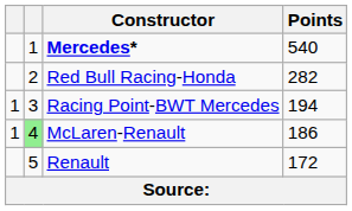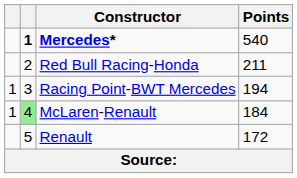Mercedes* | column 2: normal -> bold
Red Bull Racing-Honda | Points: 282 -> 211
McLaren-Renault | Points: 186 -> 184
